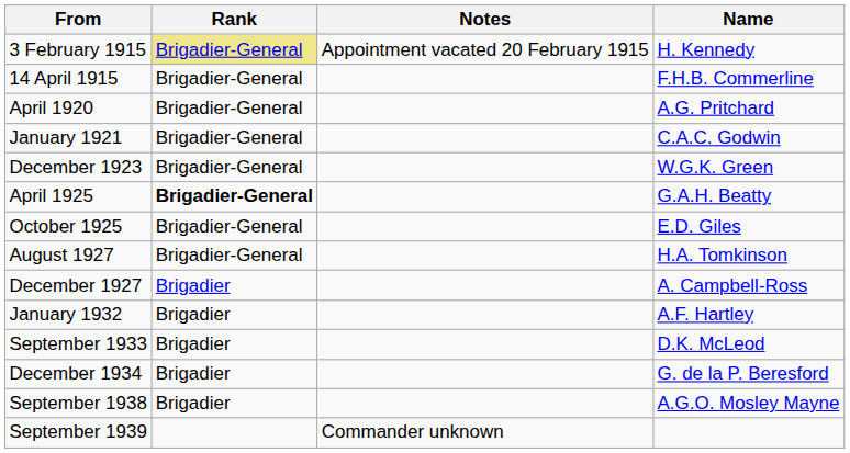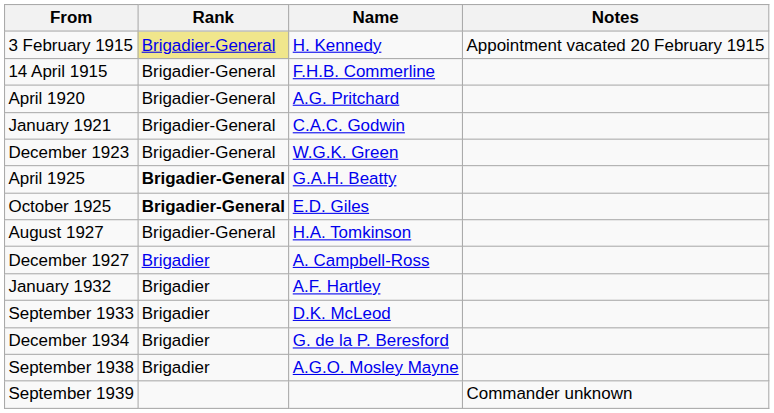columns swapped: Name <-> Notes
October 1925 | Rank: normal -> bold
